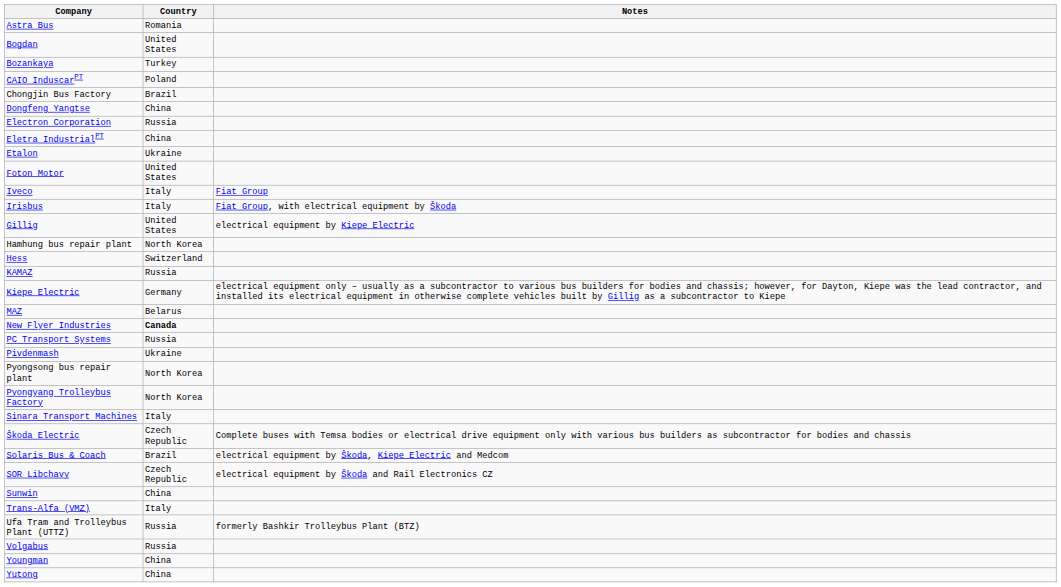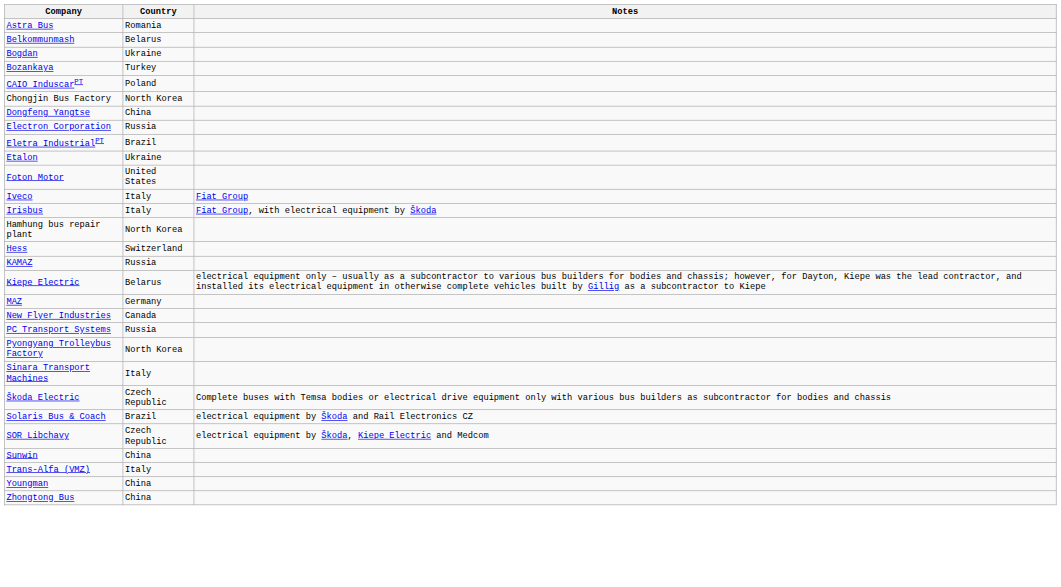+ row: Belkommunmash | Belarus
Bogdan | Country: United States -> Ukraine
Chongjin Bus Factory | Country: Brazil -> North Korea
Eletra IndustrialPT | Country: China -> Brazil
- row: Gillig | United States | electrical equipment by Kiepe Electric
Kiepe Electric | Country: Germany -> Belarus
MAZ | Country: Belarus -> Germany
New Flyer Industries | Country: bold -> normal
- row: Pivdenmash | Ukraine
- row: Pyongsong bus repair plant | North Korea
Solaris Bus & Coach | Notes: electrical equipment by Škoda, Kiepe Electric and Medcom -> electrical equipment by Škoda and Rail Electronics CZ
SOR Libchavy | Notes: electrical equipment by Škoda and Rail Electronics CZ -> electrical equipment by Škoda, Kiepe Electric and Medcom
- row: Ufa Tram and Trolleybus Plant (UTTZ) | Russia | formerly Bashkir Trolleybus Plant (BTZ)
- row: Volgabus | Russia
- row: Yutong | China
+ row: Zhongtong Bus | China
